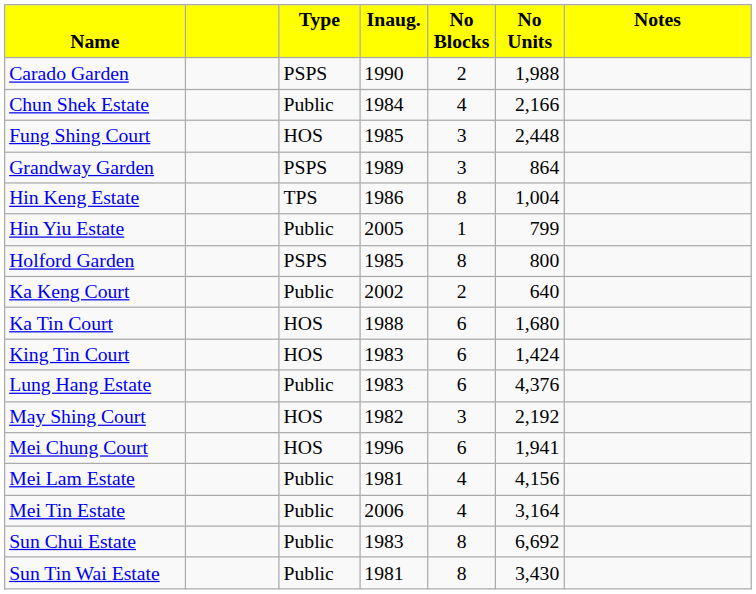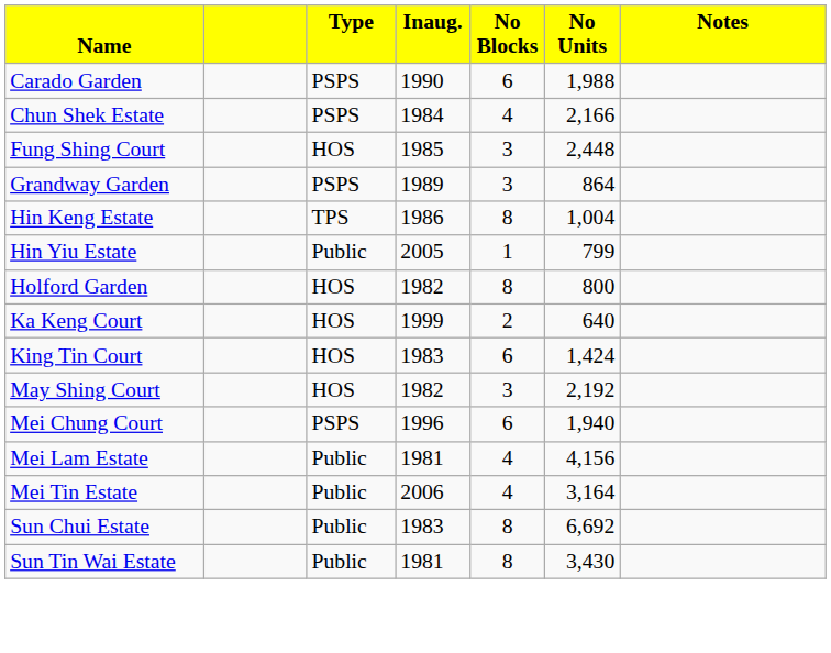Carado Garden | column 5: 2 -> 6
Chun Shek Estate | column 3: Public -> PSPS
Holford Garden | column 3: PSPS -> HOS
Holford Garden | column 4: 1985 -> 1982
Ka Keng Court | column 3: Public -> HOS
Ka Keng Court | column 4: 2002 -> 1999
- row: Ka Tin Court | HOS | 1988 | 6 | 1,680
- row: Lung Hang Estate | Public | 1983 | 6 | 4,376
Mei Chung Court | column 3: HOS -> PSPS
Mei Chung Court | column 6: 1,941 -> 1,940
